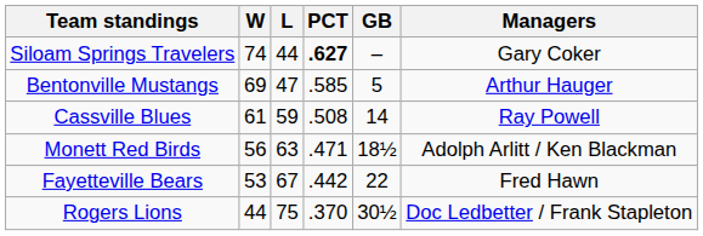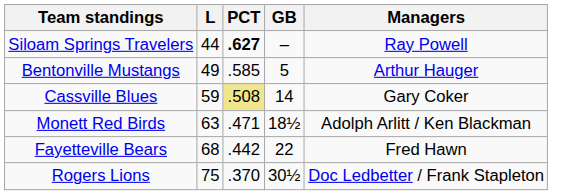- column: W | 74 | 69 | 61 | 56 | 53 | 44
Siloam Springs Travelers | Managers: Gary Coker -> Ray Powell
Bentonville Mustangs | L: 47 -> 49
Cassville Blues | PCT: no background -> khaki background
Cassville Blues | Managers: Ray Powell -> Gary Coker
Fayetteville Bears | L: 67 -> 68
